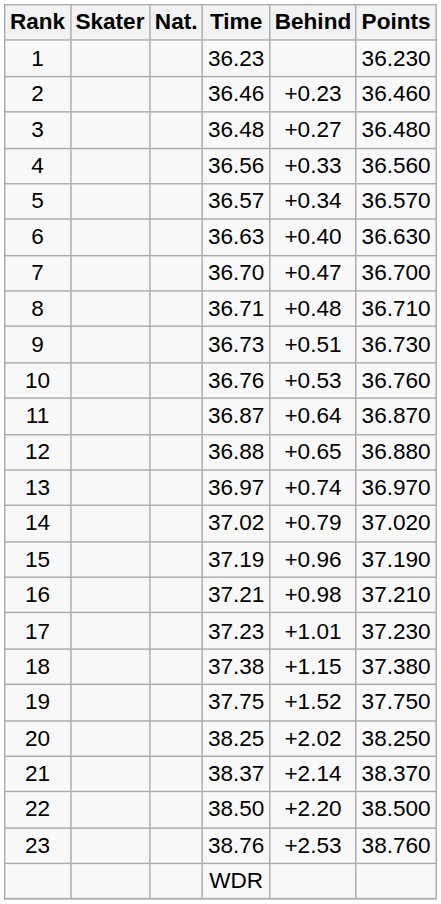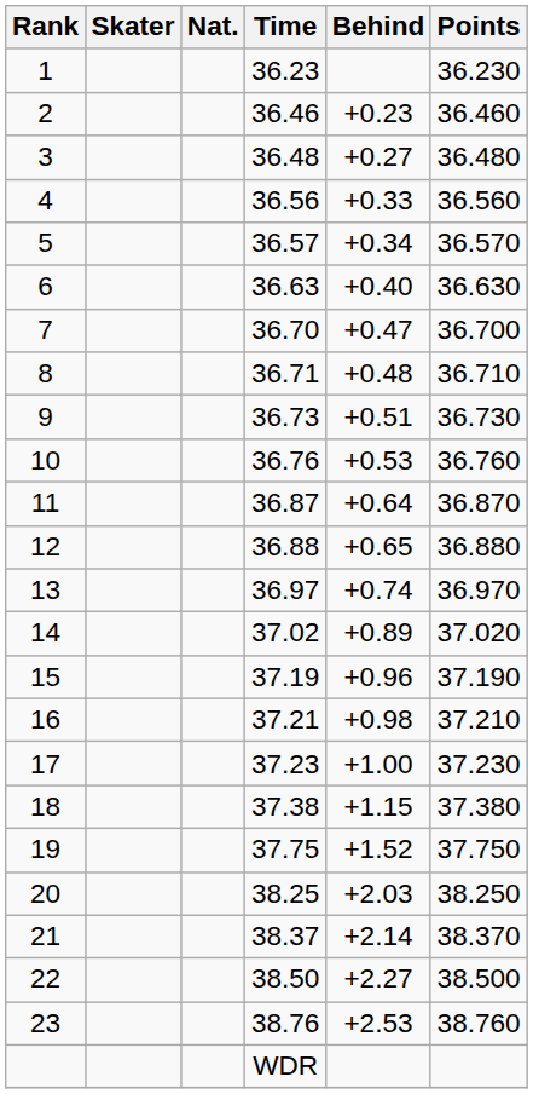14 | Behind: +0.79 -> +0.89
17 | Behind: +1.01 -> +1.00
20 | Behind: +2.02 -> +2.03
22 | Behind: +2.20 -> +2.27
